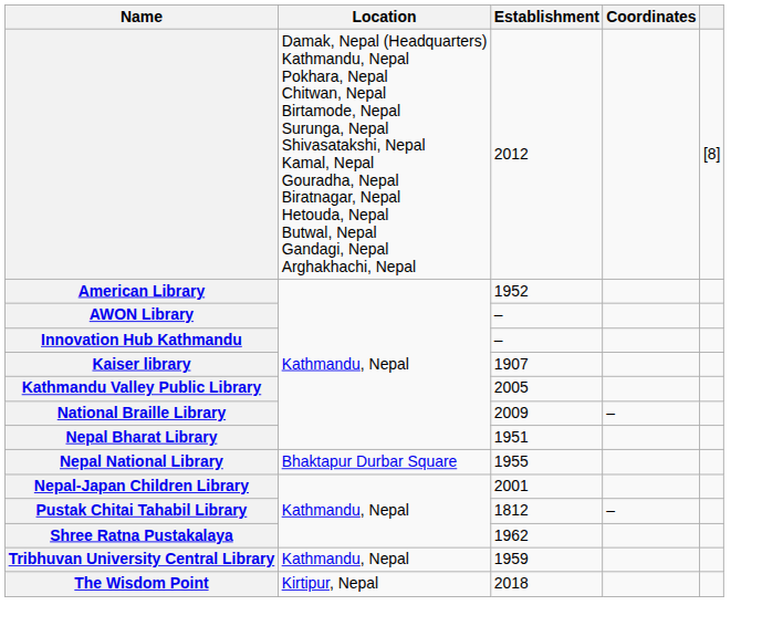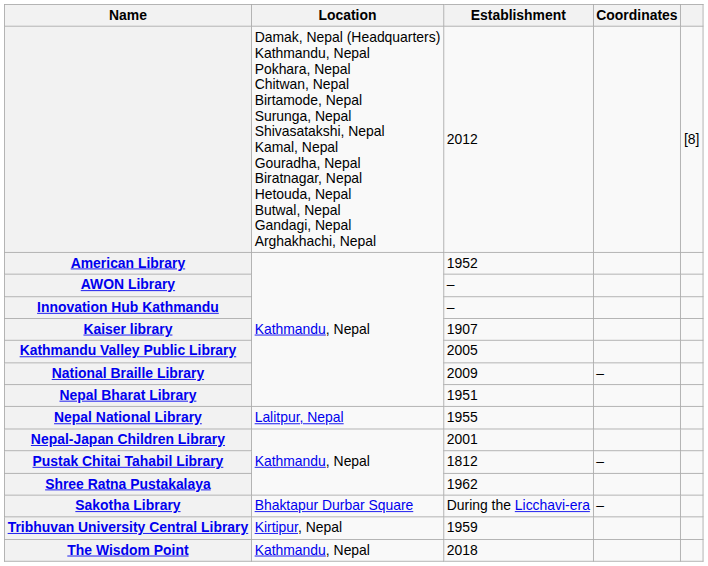Nepal National Library | Location: Bhaktapur Durbar Square -> Lalitpur, Nepal
+ row: Sakotha Library | Bhaktapur Durbar Square | During the Licchavi-era | –
Tribhuvan University Central Library | Location: Kathmandu, Nepal -> Kirtipur, Nepal
The Wisdom Point | Location: Kirtipur, Nepal -> Kathmandu, Nepal
